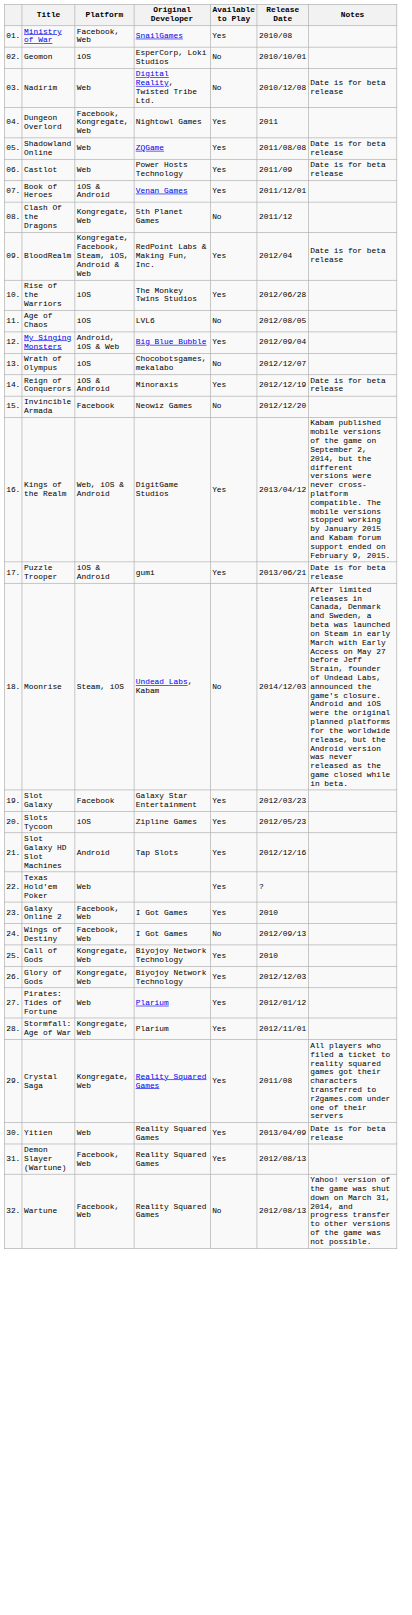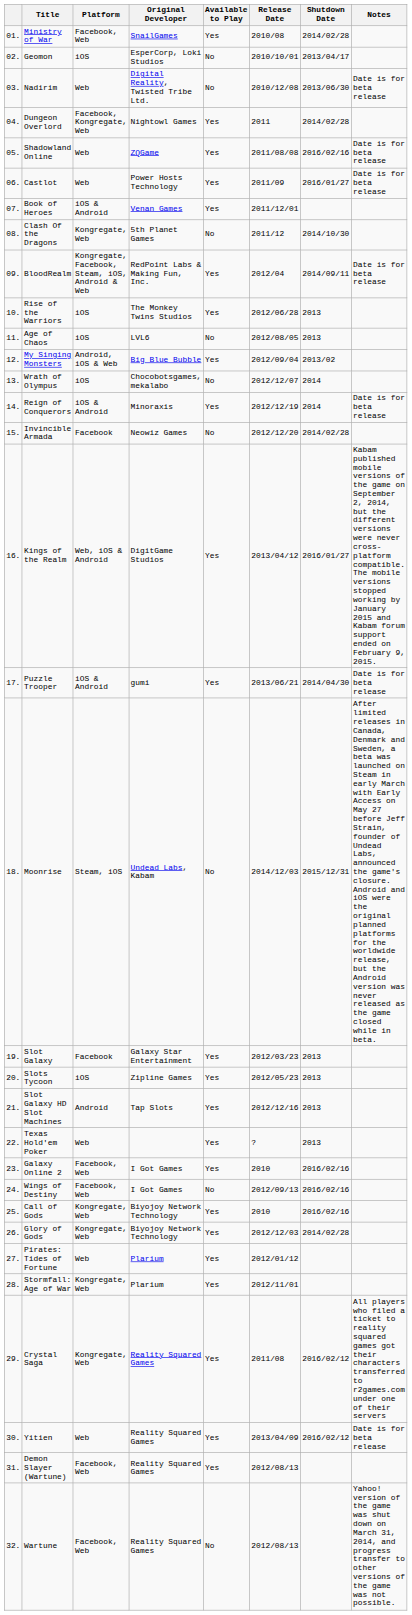+ column: Shutdown Date | 2014/02/28 | 2013/04/17 | 2013/06/30 | 2014/02/28 | 2016/02/16 | 2016/01/27 | 2014/10/30 | 2014/09/11 | 2013 | 2013 | 2013/02 | 2014 | 2014 | 2014/02/28 | 2016/01/27 | 2014/04/30 | 2015/12/31 | 2013 | 2013 | 2013 | 2013 | 2016/02/16 | 2016/02/16 | 2016/02/16 | 2014/02/28 | 2016/02/12 | 2016/02/12
